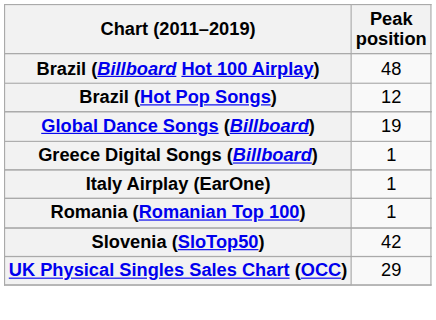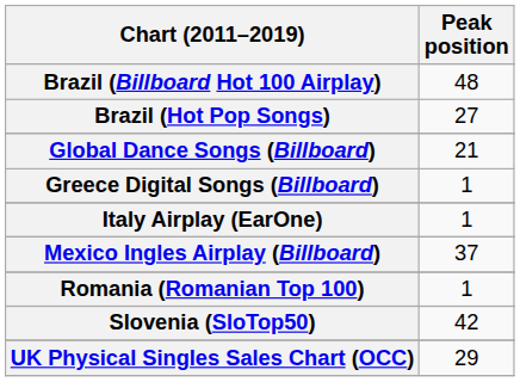Brazil (Hot Pop Songs) | Peak position: 12 -> 27
Global Dance Songs (Billboard) | Peak position: 19 -> 21
+ row: Mexico Ingles Airplay (Billboard) | 37
